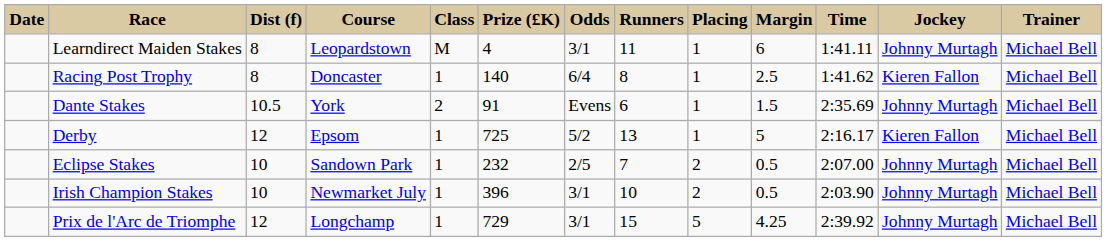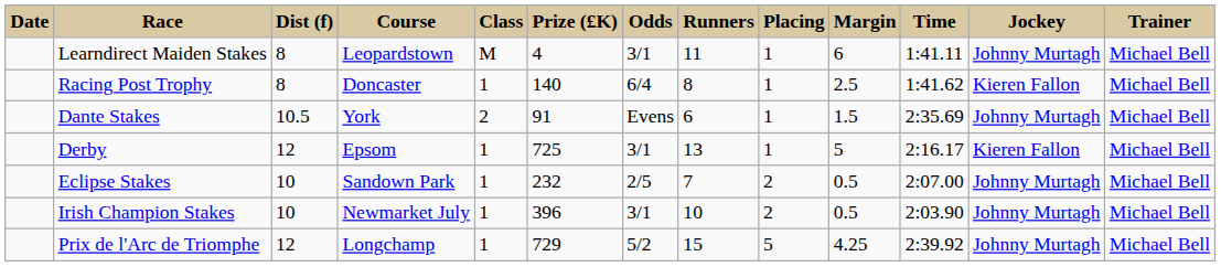Derby | Odds: 5/2 -> 3/1
Prix de l'Arc de Triomphe | Odds: 3/1 -> 5/2
